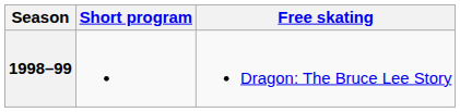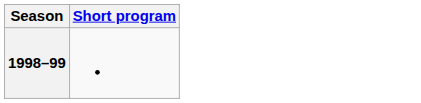- column: Free skating | Dragon: The Bruce Lee Story
